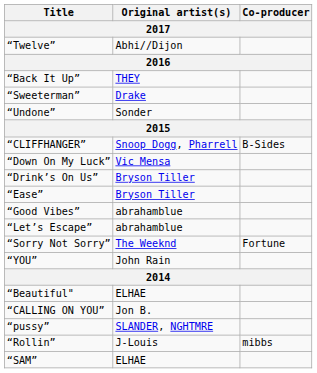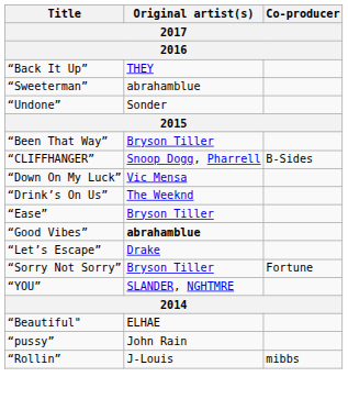- row: “Twelve” | Abhi//Dijon
“Sweeterman” | Original artist(s): Drake -> abrahamblue
+ row: “Been That Way” | Bryson Tiller
“Drink’s On Us” | Original artist(s): Bryson Tiller -> The Weeknd
“Good Vibes” | Original artist(s): normal -> bold
“Let’s Escape” | Original artist(s): abrahamblue -> Drake
“Sorry Not Sorry” | Original artist(s): The Weeknd -> Bryson Tiller
“YOU” | Original artist(s): John Rain -> SLANDER, NGHTMRE
- row: “CALLING ON YOU” | Jon B.
“pussy” | Original artist(s): SLANDER, NGHTMRE -> John Rain
- row: “SAM” | ELHAE
